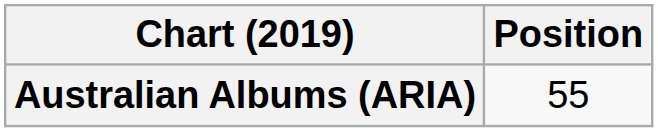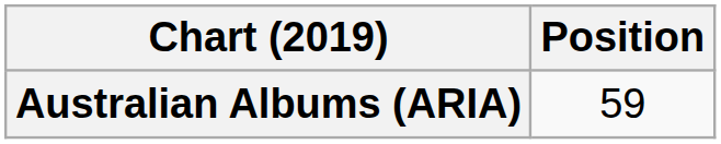Australian Albums (ARIA) | Position: 55 -> 59
